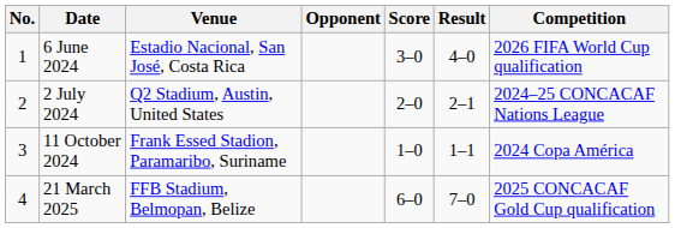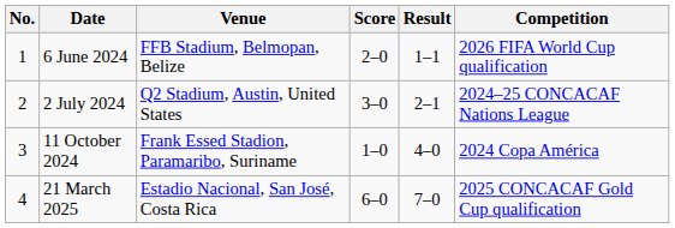- column: Opponent
6 June 2024 | Venue: Estadio Nacional, San José, Costa Rica -> FFB Stadium, Belmopan, Belize
6 June 2024 | Score: 3–0 -> 2–0
6 June 2024 | Result: 4–0 -> 1–1
2 July 2024 | Score: 2–0 -> 3–0
11 October 2024 | Result: 1–1 -> 4–0
21 March 2025 | Venue: FFB Stadium, Belmopan, Belize -> Estadio Nacional, San José, Costa Rica
